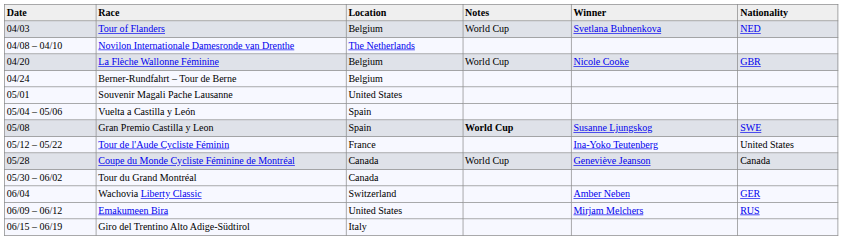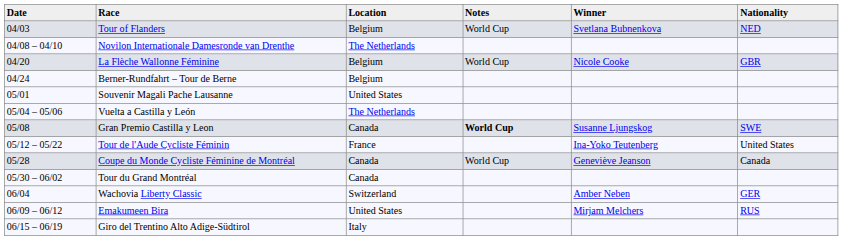Vuelta a Castilla y León | Location: Spain -> The Netherlands
Gran Premio Castilla y Leon | Location: Spain -> Canada
